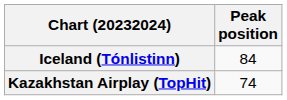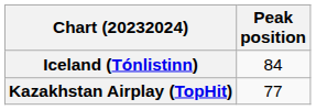Kazakhstan Airplay (TopHit) | Peak position: 74 -> 77
